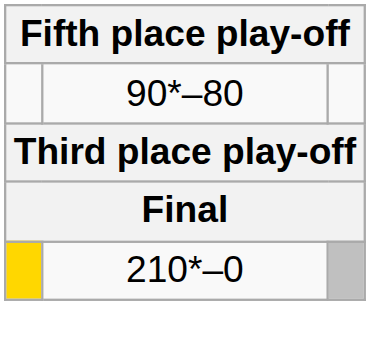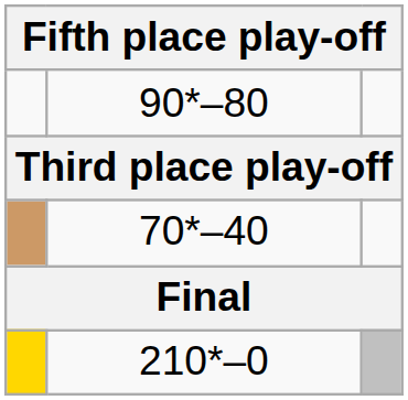+ row: 70*–40
